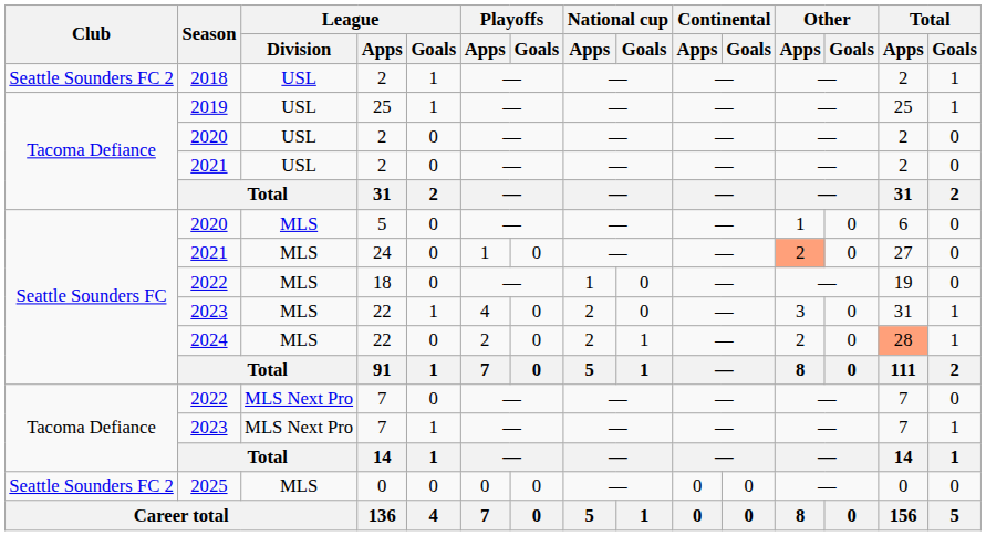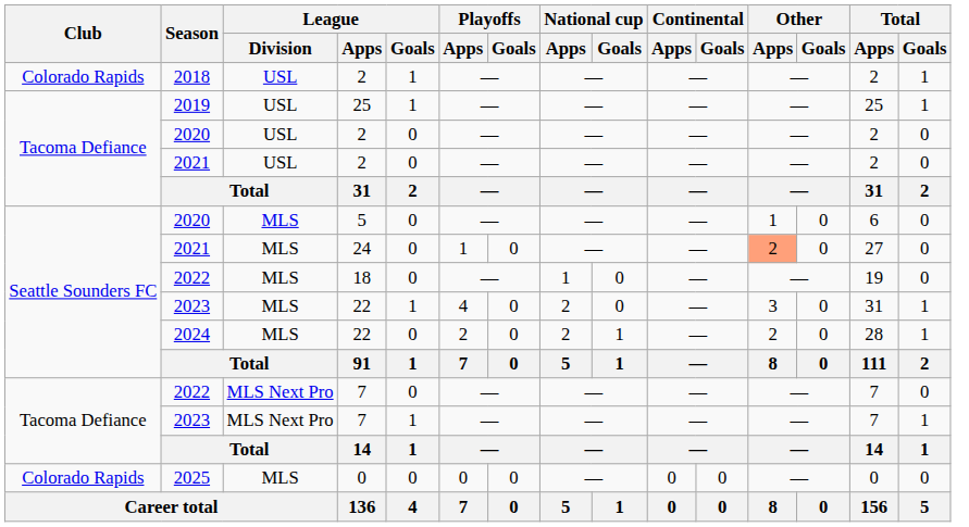2018 | Club: Seattle Sounders FC 2 -> Colorado Rapids
2024 | Total / Apps: lightsalmon background -> no background
2025 | Club: Seattle Sounders FC 2 -> Colorado Rapids
